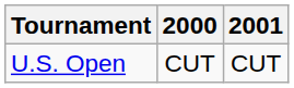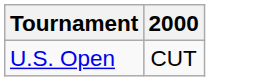- column: 2001 | CUT
